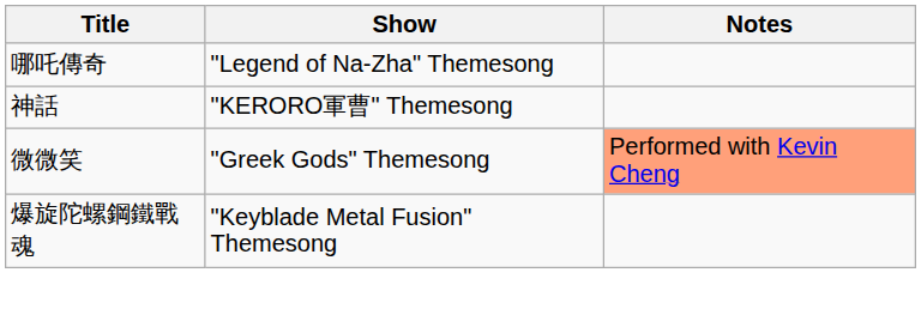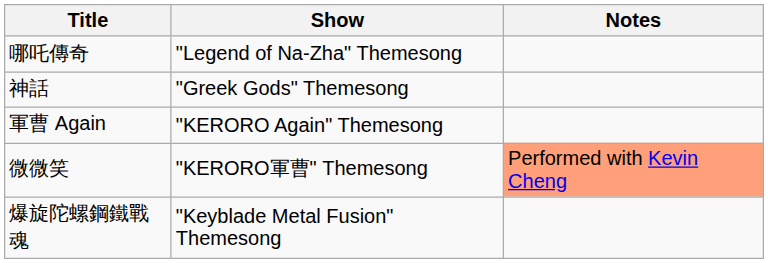神話 | Show: "KERORO軍曹" Themesong -> "Greek Gods" Themesong
+ row: 軍曹 Again | "KERORO Again" Themesong
微微笑 | Show: "Greek Gods" Themesong -> "KERORO軍曹" Themesong
